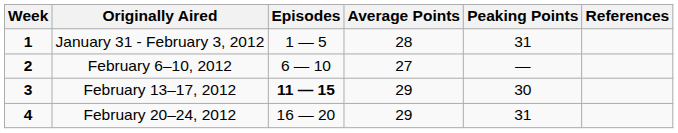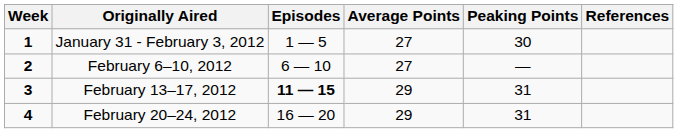January 31 - February 3, 2012 | Average Points: 28 -> 27
January 31 - February 3, 2012 | Peaking Points: 31 -> 30
February 13–17, 2012 | Peaking Points: 30 -> 31
